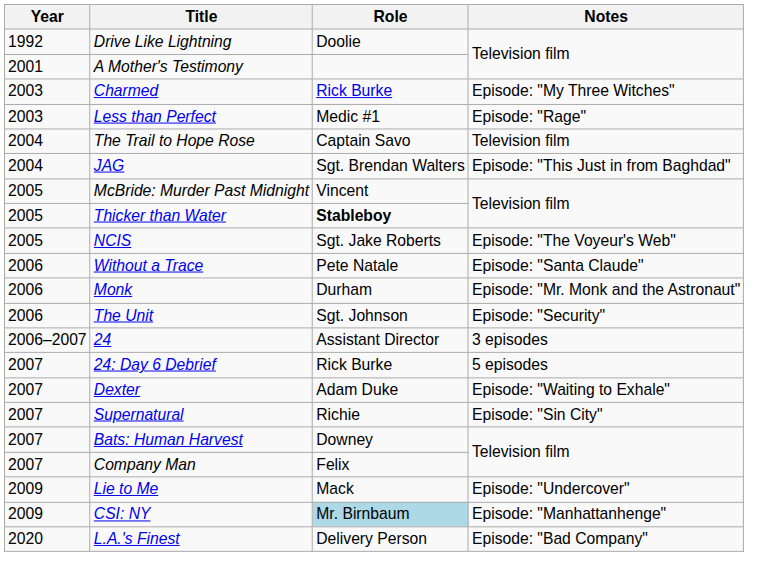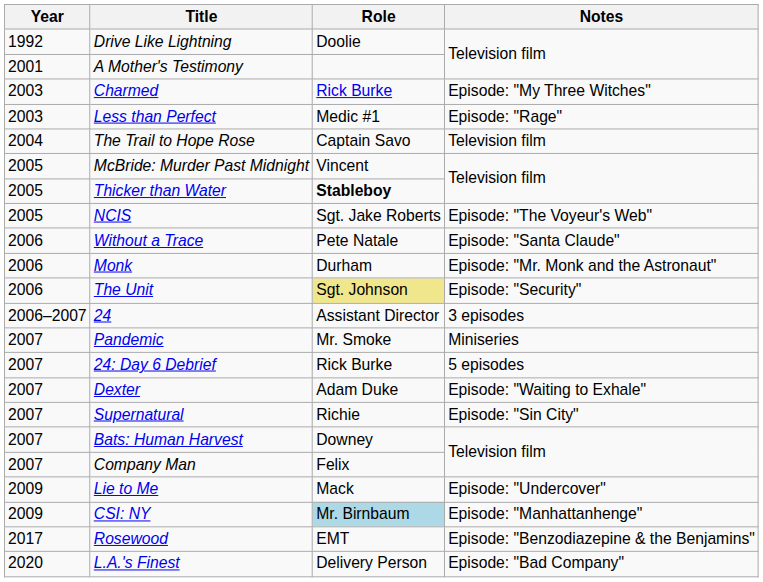- row: 2004 | JAG | Sgt. Brendan Walters | Episode: "This Just in from Baghdad"
The Unit | Role: no background -> khaki background
+ row: 2007 | Pandemic | Mr. Smoke | Miniseries
+ row: 2017 | Rosewood | EMT | Episode: "Benzodiazepine & the Benjamins"
